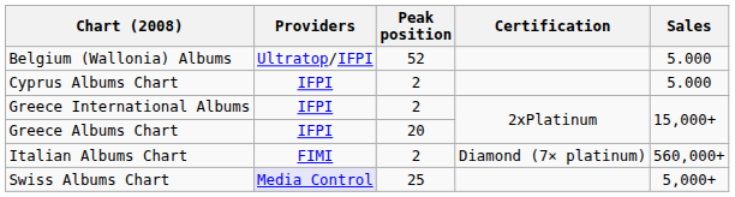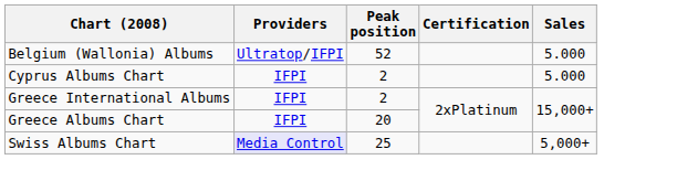- row: Italian Albums Chart | FIMI | 2 | Diamond (7× platinum) | 560,000+
